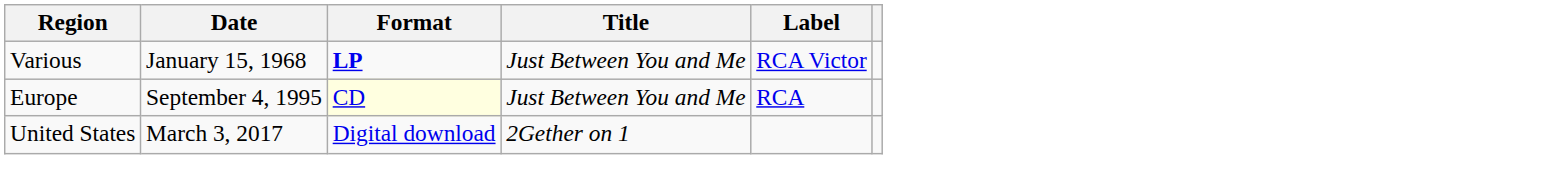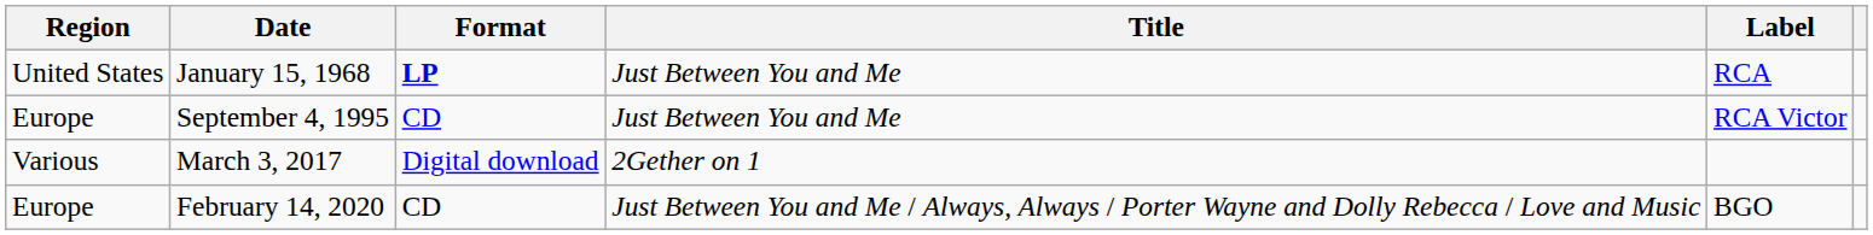January 15, 1968 | Region: Various -> United States
January 15, 1968 | Label: RCA Victor -> RCA
September 4, 1995 | Format: lightyellow background -> no background
September 4, 1995 | Label: RCA -> RCA Victor
March 3, 2017 | Region: United States -> Various
+ row: Europe | February 14, 2020 | CD | Just Between You and Me / Always, Always / Porter Wayne and Dolly Rebecca / Love and Music | BGO
